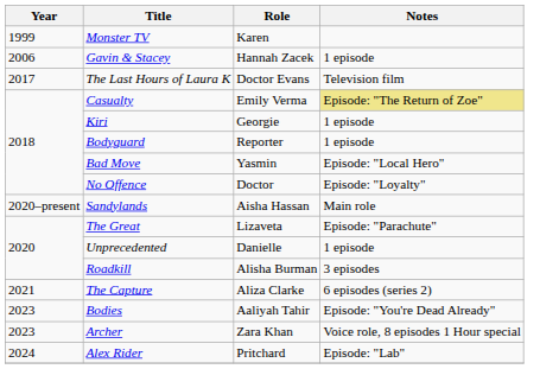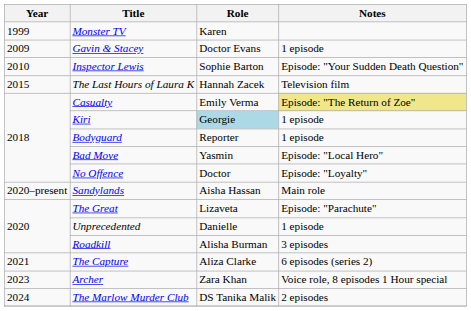Gavin & Stacey | Year: 2006 -> 2009
Gavin & Stacey | Role: Hannah Zacek -> Doctor Evans
+ row: 2010 | Inspector Lewis | Sophie Barton | Episode: "Your Sudden Death Question"
The Last Hours of Laura K | Year: 2017 -> 2015
The Last Hours of Laura K | Role: Doctor Evans -> Hannah Zacek
Kiri | Role: no background -> lightblue background
- row: 2023 | Bodies | Aaliyah Tahir | Episode: "You're Dead Already"
- row: 2024 | Alex Rider | Pritchard | Episode: "Lab"
+ row: 2024 | The Marlow Murder Club | DS Tanika Malik | 2 episodes
